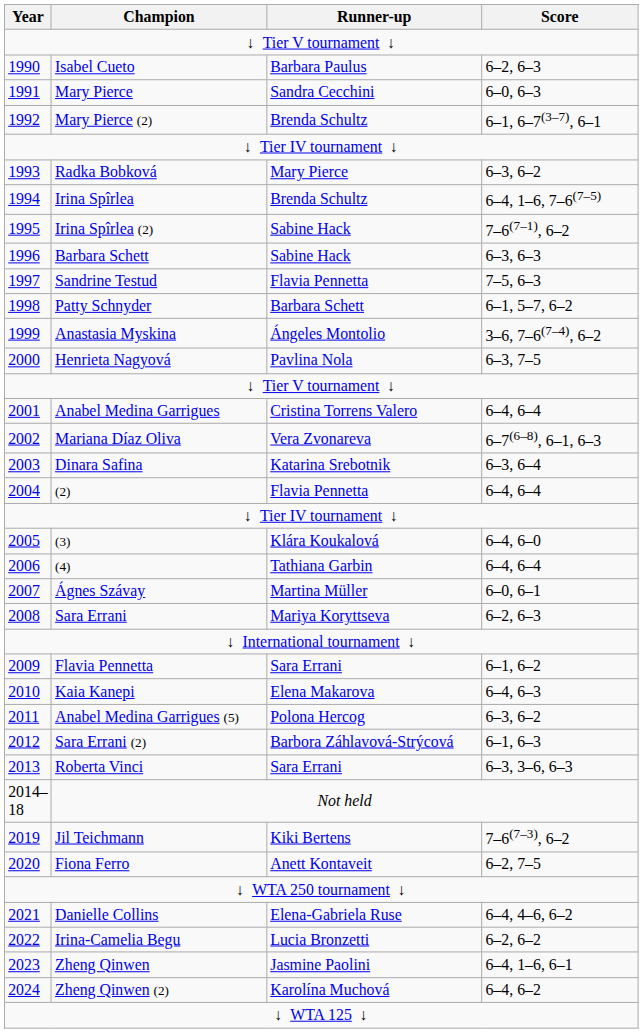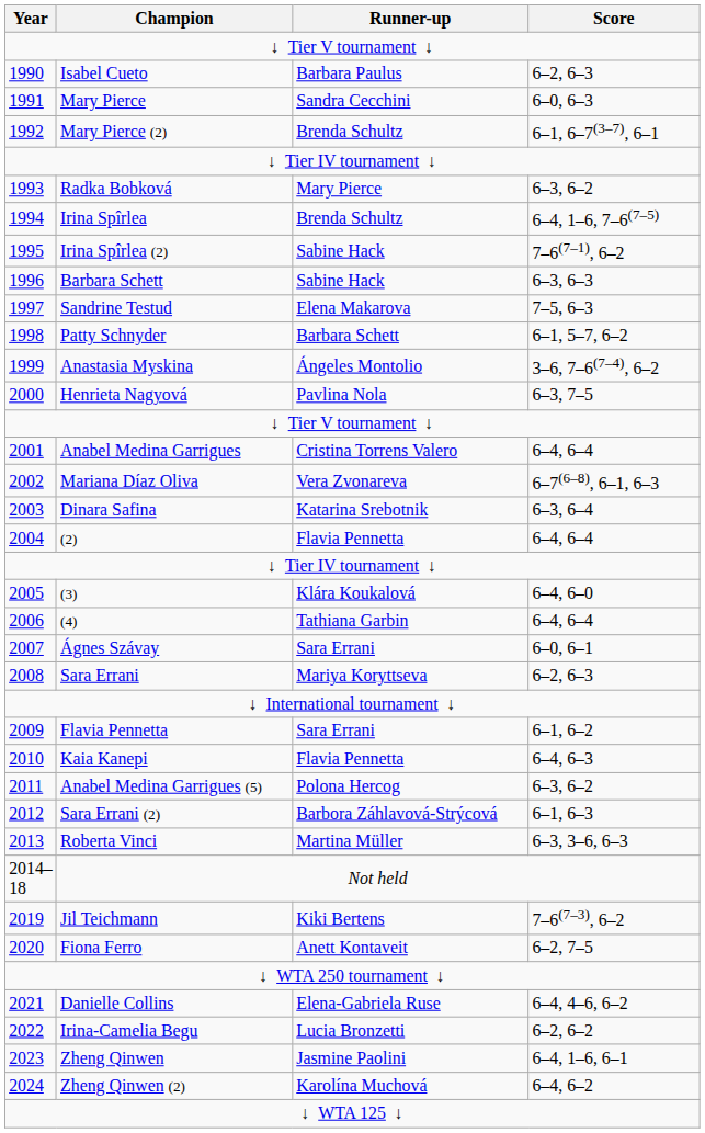Sandrine Testud | Runner-up: Flavia Pennetta -> Elena Makarova
Ágnes Szávay | Runner-up: Martina Müller -> Sara Errani
Kaia Kanepi | Runner-up: Elena Makarova -> Flavia Pennetta
Roberta Vinci | Runner-up: Sara Errani -> Martina Müller
